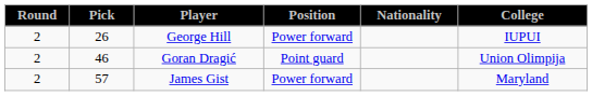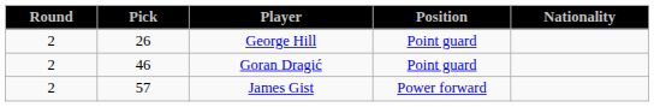- column: College | IUPUI | Union Olimpija | Maryland
George Hill | Position: Power forward -> Point guard
